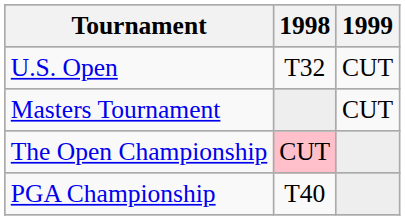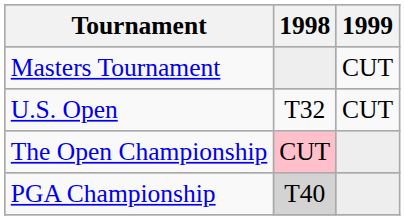rows swapped: Masters Tournament <-> U.S. Open
PGA Championship | 1998: no background -> lightgrey background
